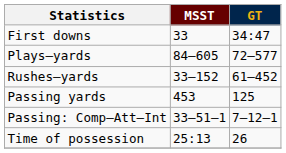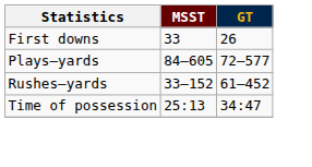First downs | GT: 34:47 -> 26
- row: Passing yards | 453 | 125
- row: Passing: Comp–Att–Int | 33–51–1 | 7–12–1
Time of possession | GT: 26 -> 34:47
